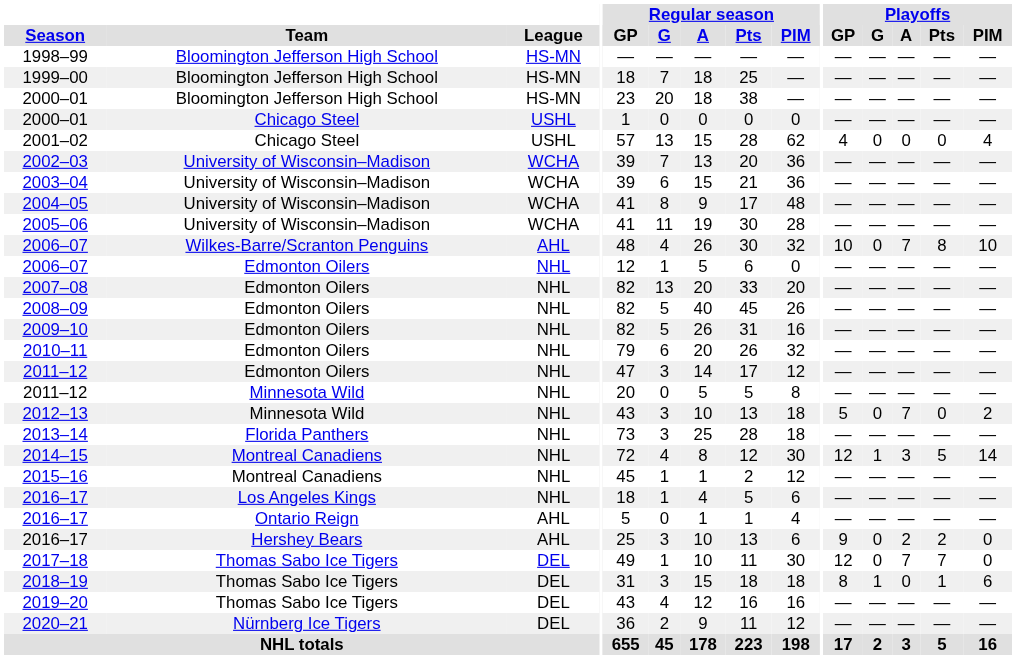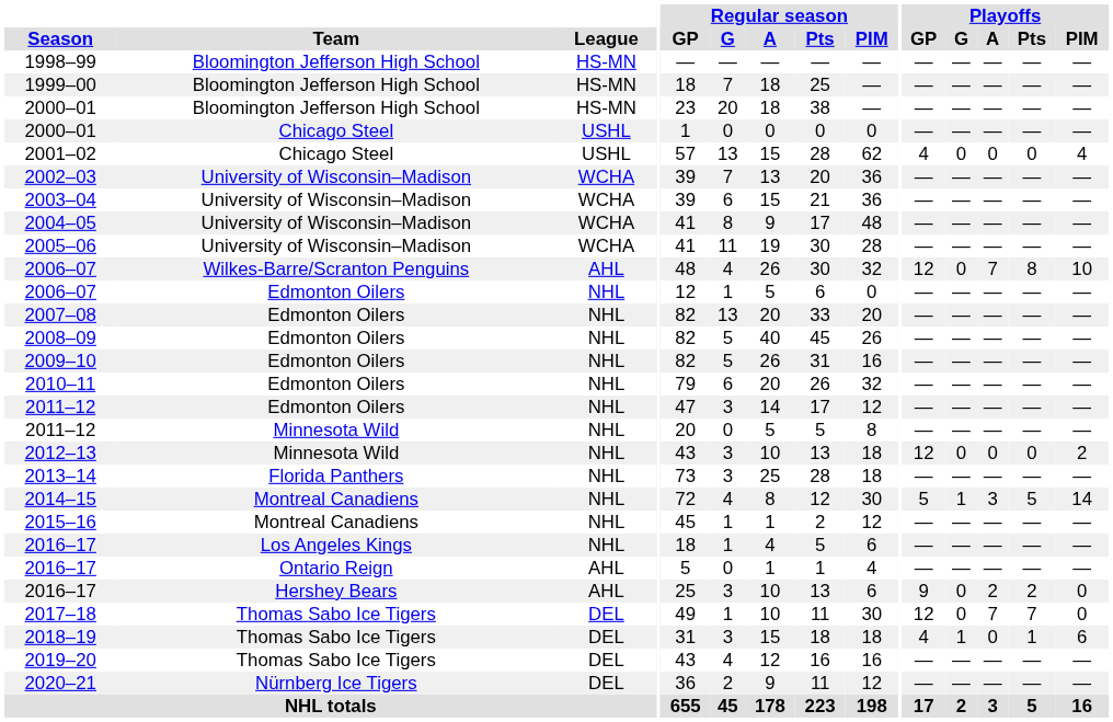2006–07 / Wilkes-Barre/Scranton Penguins | Playoffs / GP: 10 -> 12
2012–13 | Playoffs / GP: 5 -> 12
2012–13 | Playoffs / A: 7 -> 0
2014–15 | Playoffs / GP: 12 -> 5
2018–19 | Playoffs / GP: 8 -> 4
